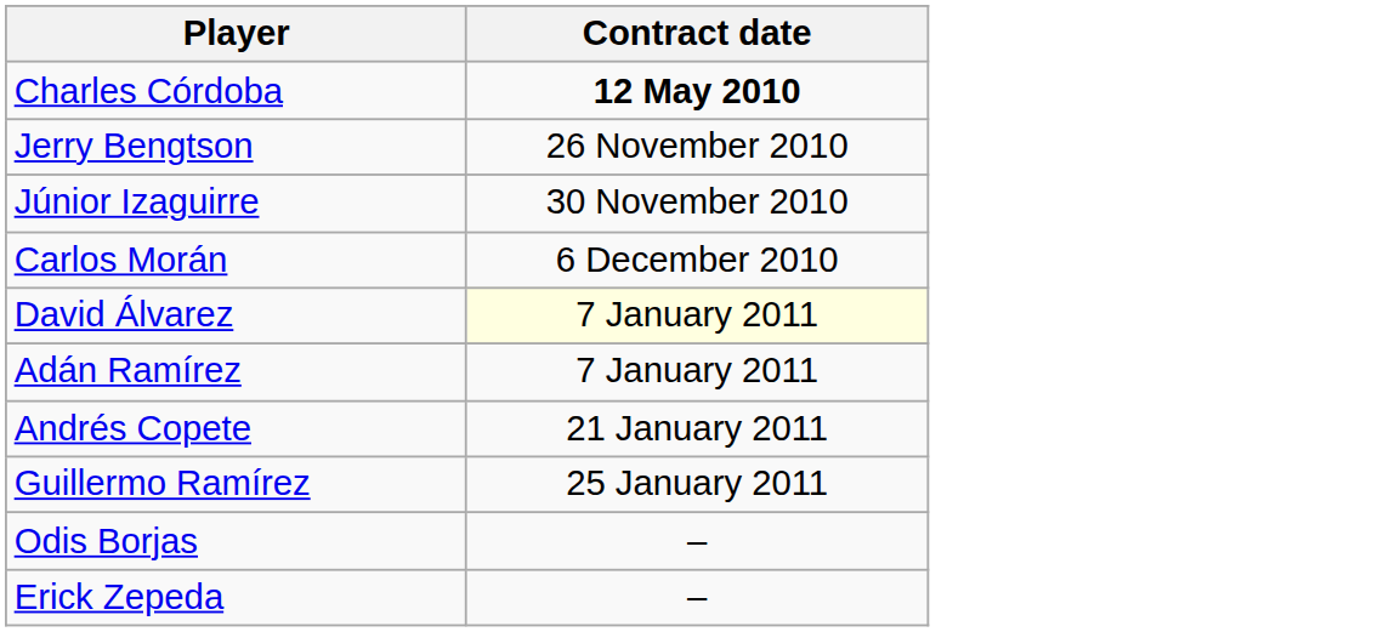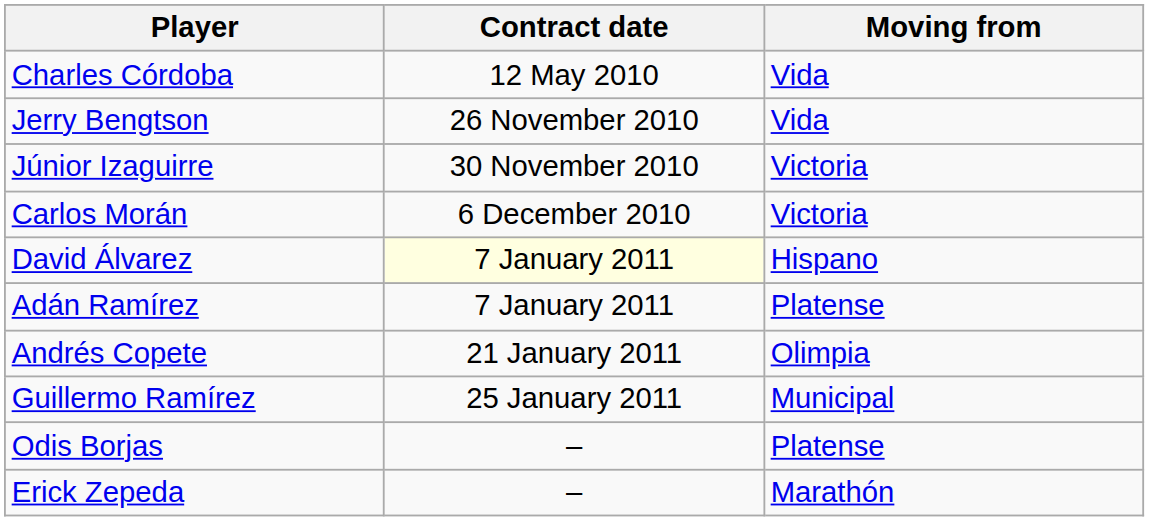+ column: Moving from | Vida | Vida | Victoria | Victoria | Hispano | Platense | Olimpia | Municipal | Platense | Marathón
Charles Córdoba | Contract date: bold -> normal
